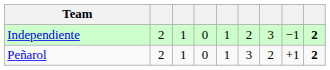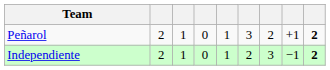rows swapped: Independiente <-> Peñarol
